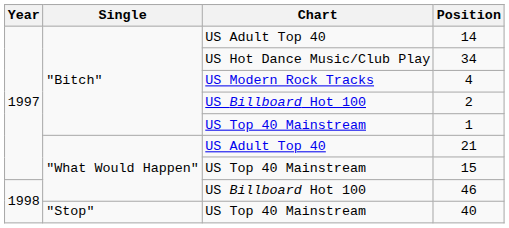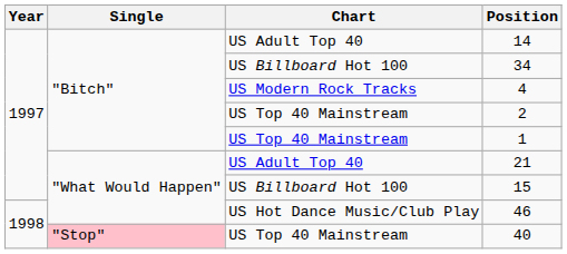34 | Chart: US Hot Dance Music/Club Play -> US Billboard Hot 100
2 | Chart: US Billboard Hot 100 -> US Top 40 Mainstream
15 | Chart: US Top 40 Mainstream -> US Billboard Hot 100
46 | Chart: US Billboard Hot 100 -> US Hot Dance Music/Club Play
40 | Single: no background -> pink background
